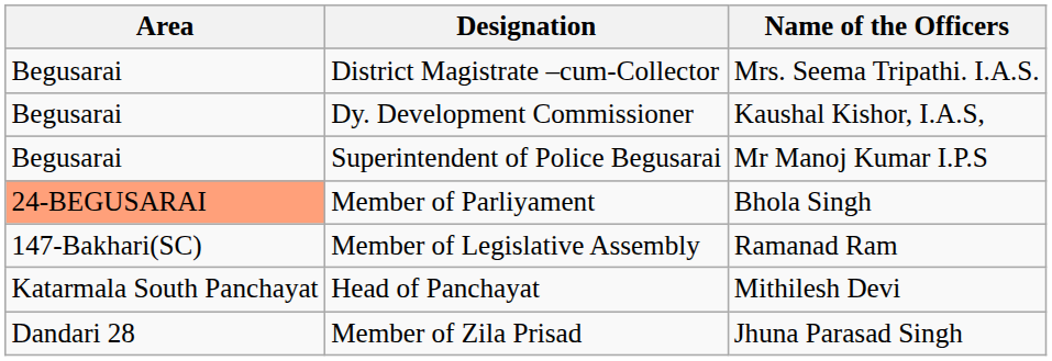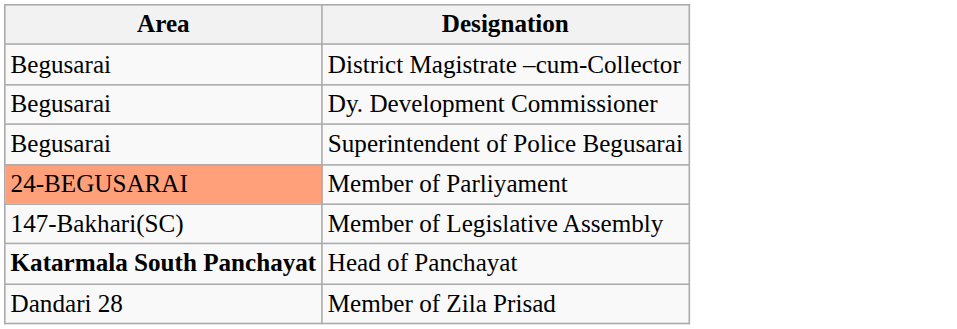- column: Name of the Officers | Mrs. Seema Tripathi. I.A.S. | Kaushal Kishor, I.A.S, | Mr Manoj Kumar I.P.S | Bhola Singh | Ramanad Ram | Mithilesh Devi | Jhuna Parasad Singh
Head of Panchayat | Area: normal -> bold
